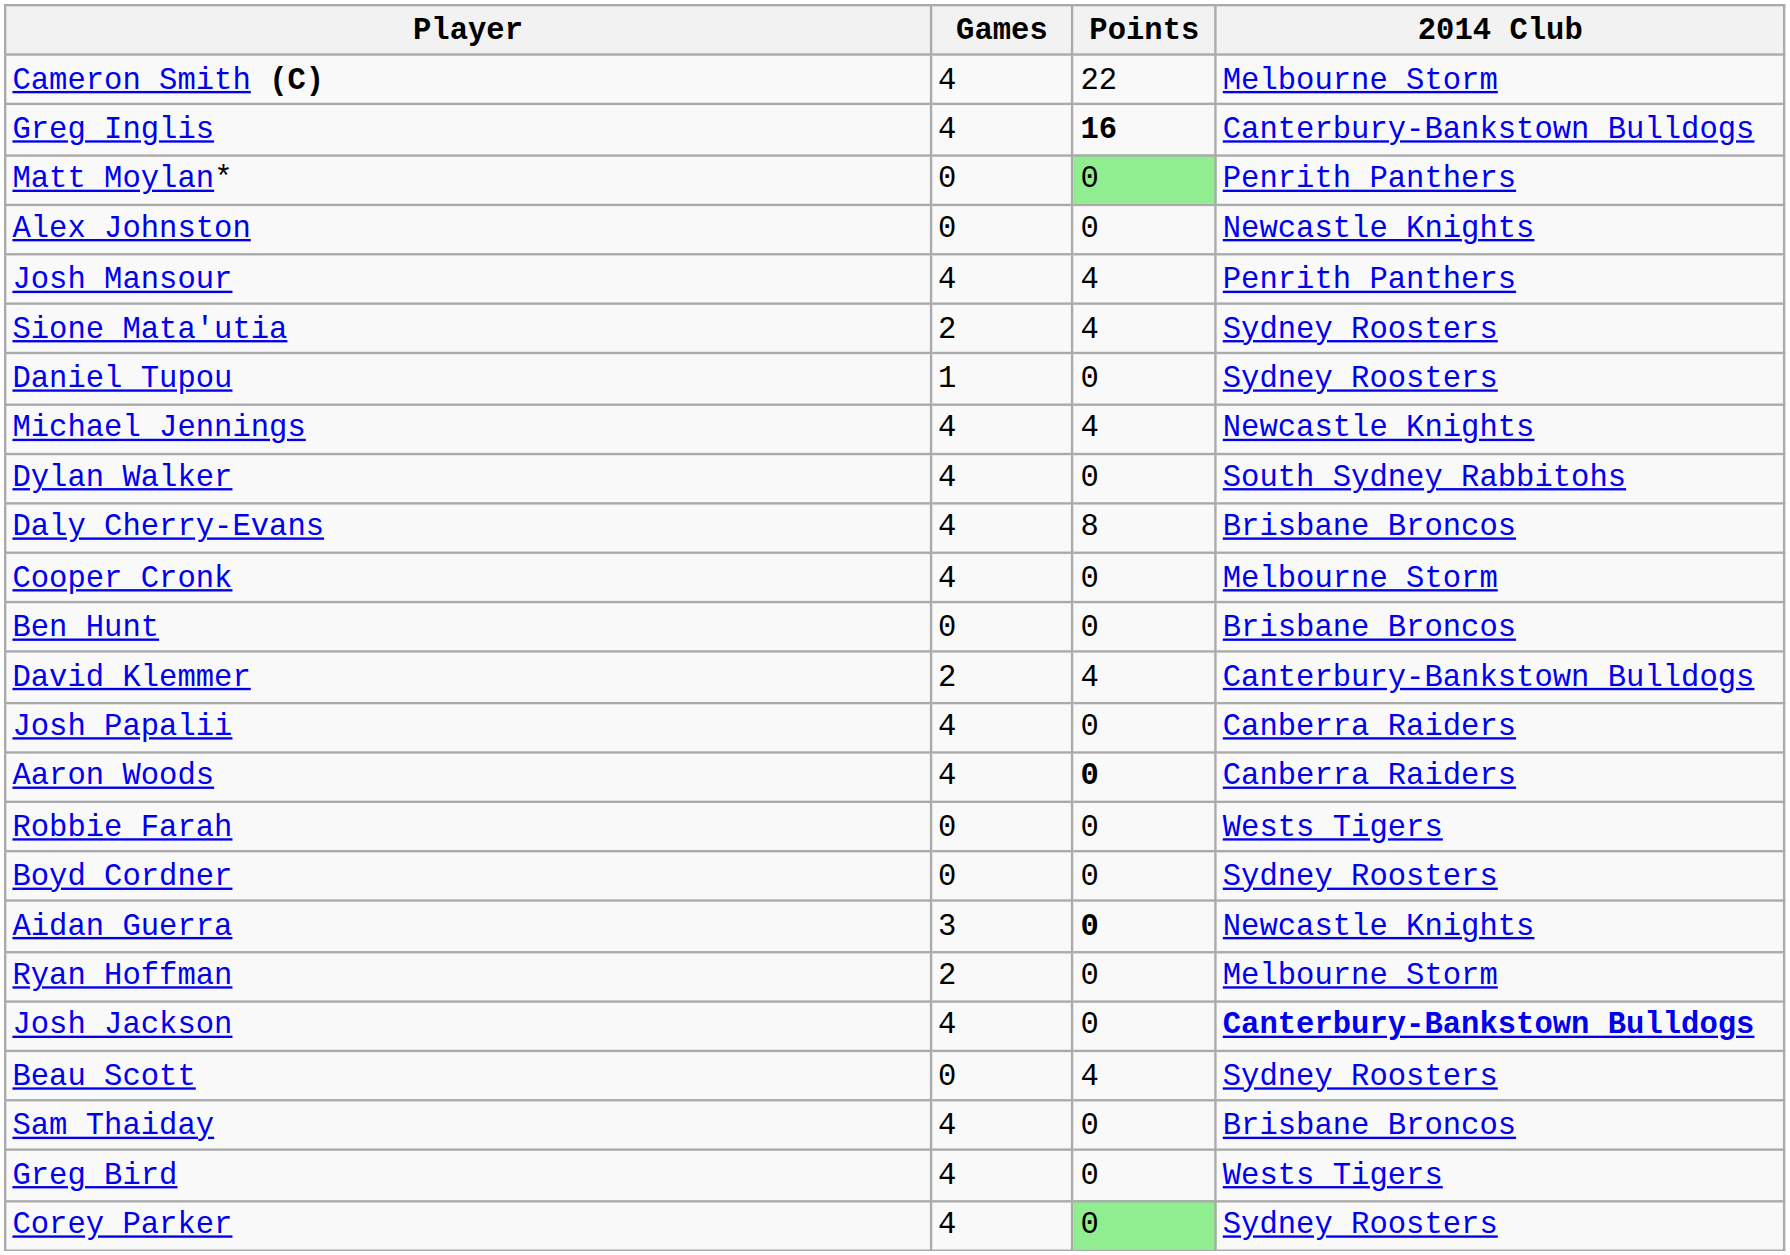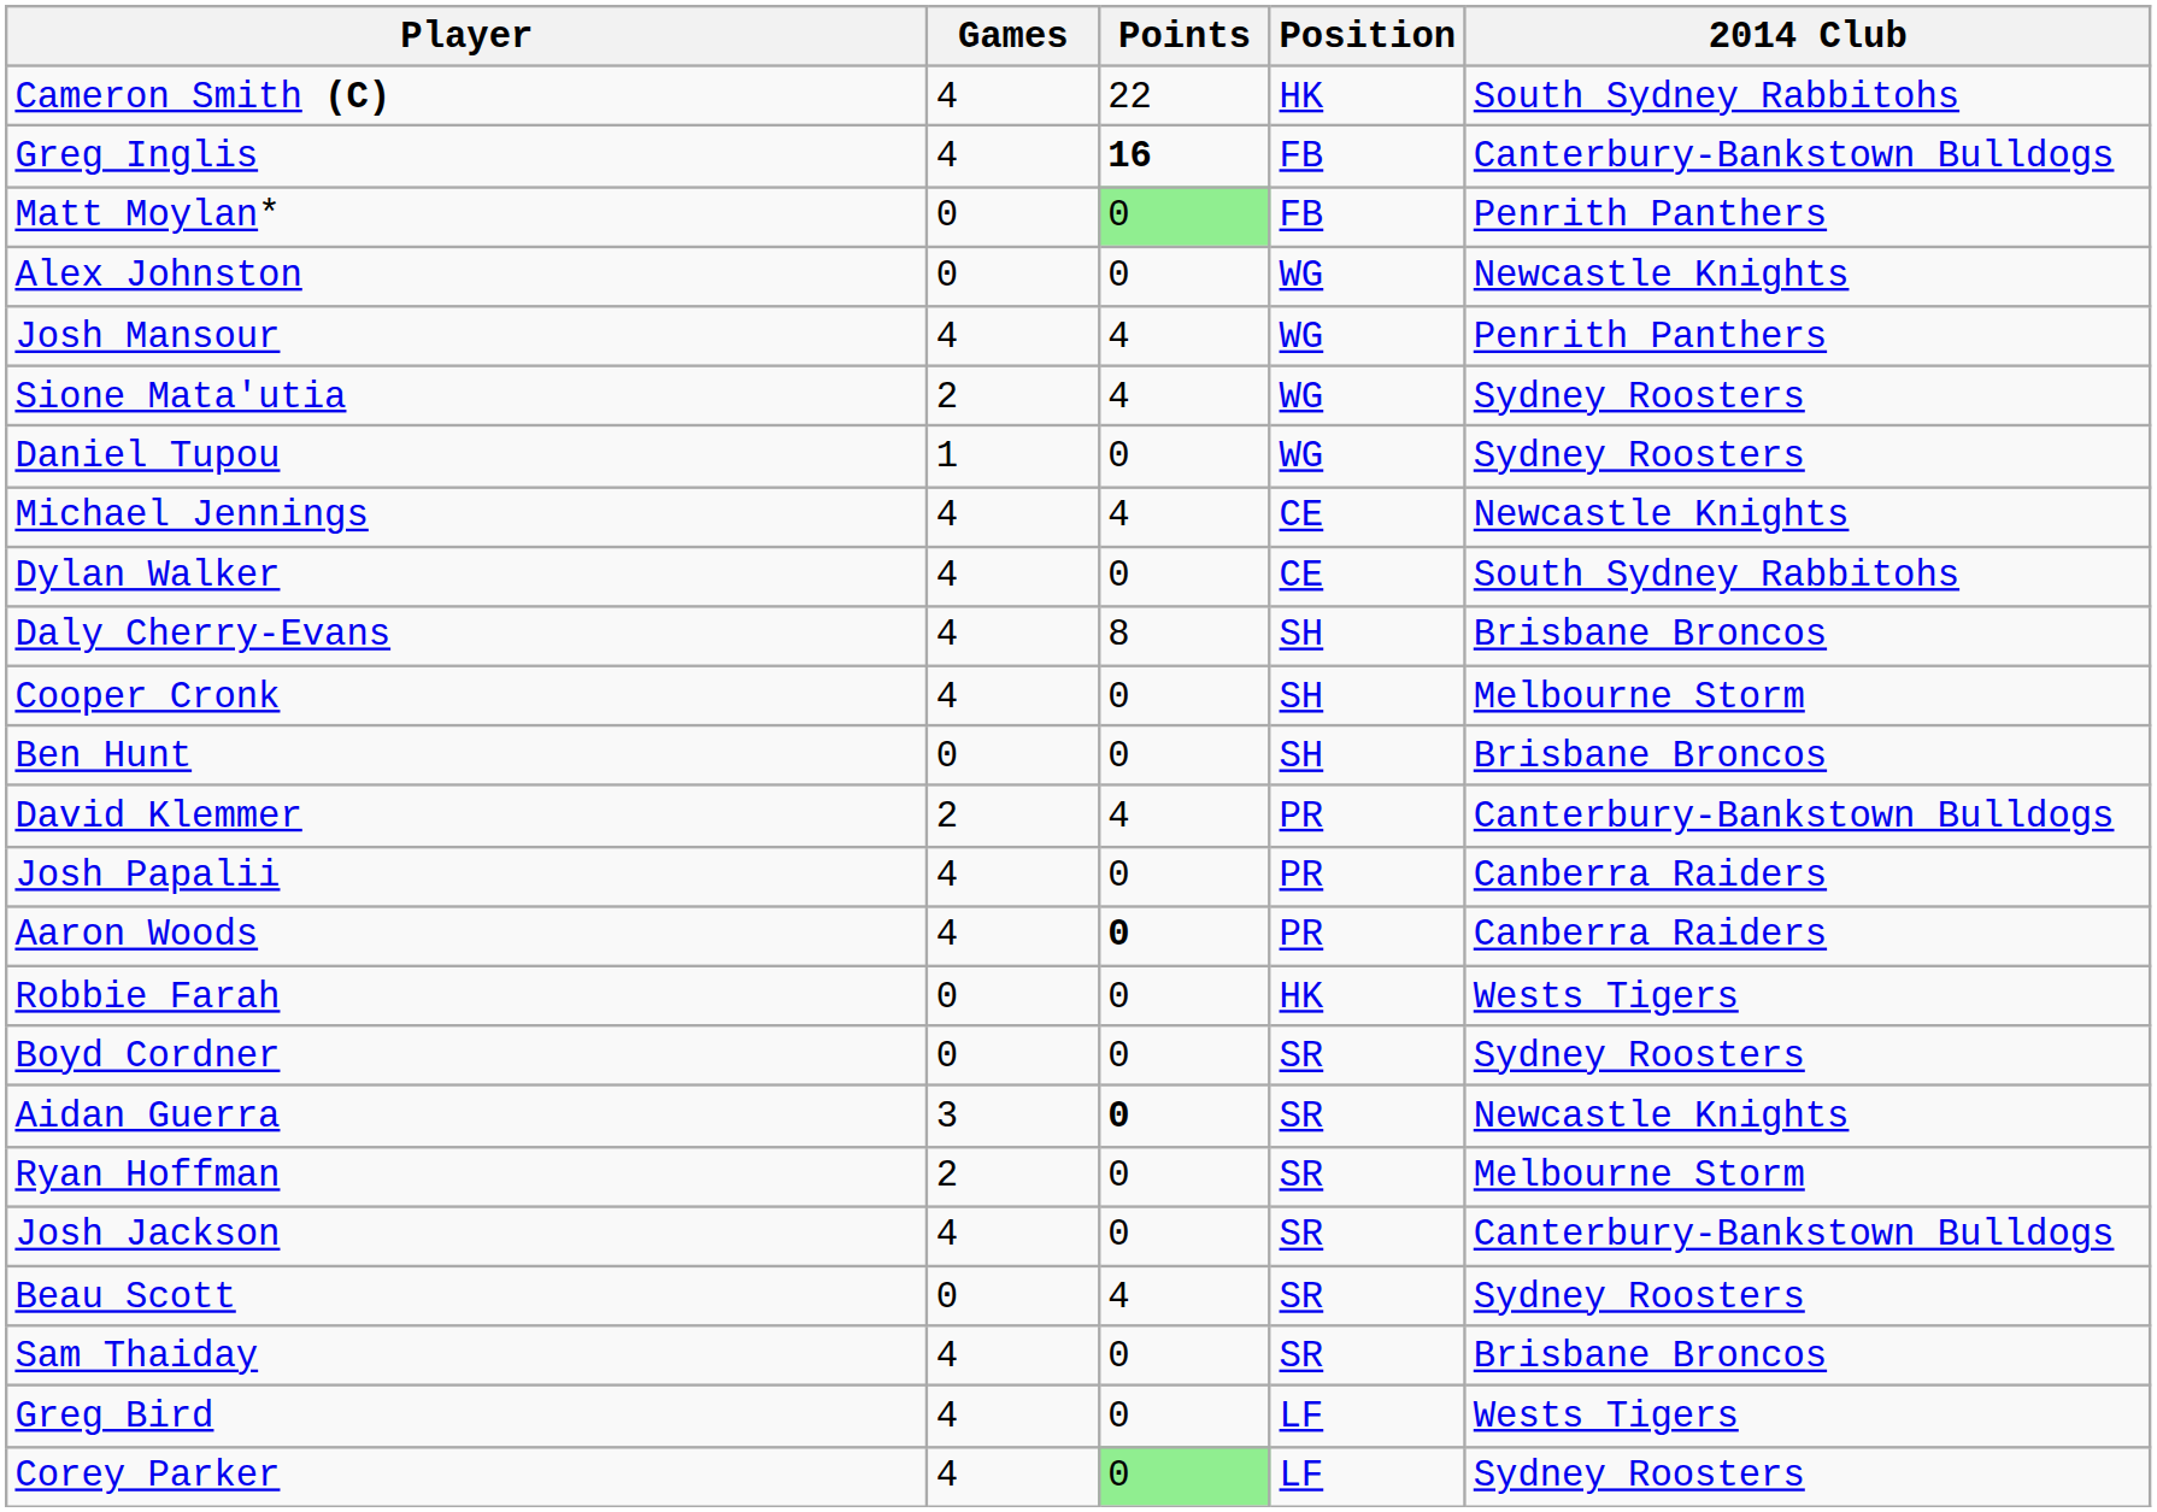+ column: Position | HK | FB | FB | WG | WG | WG | WG | CE | CE | SH | SH | SH | PR | PR | PR | HK | SR | SR | SR | SR | SR | SR | LF | LF
Cameron Smith (C) | 2014 Club: Melbourne Storm -> South Sydney Rabbitohs
Josh Jackson | 2014 Club: bold -> normal
